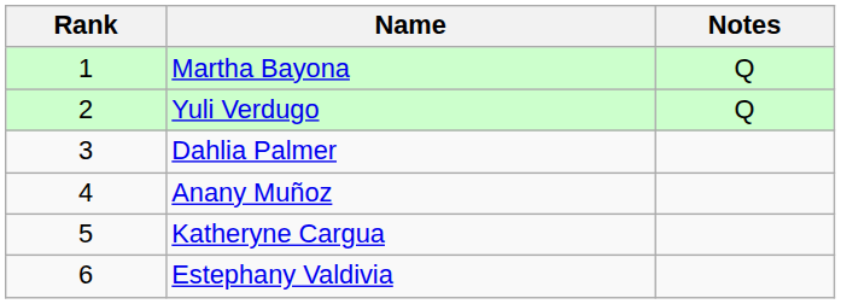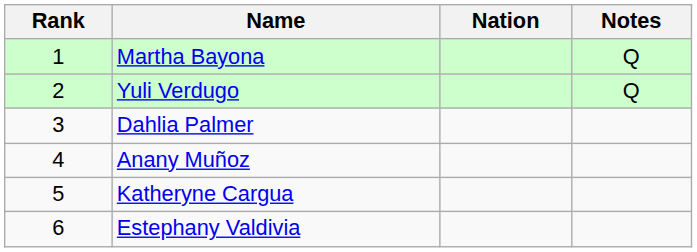+ column: Nation
